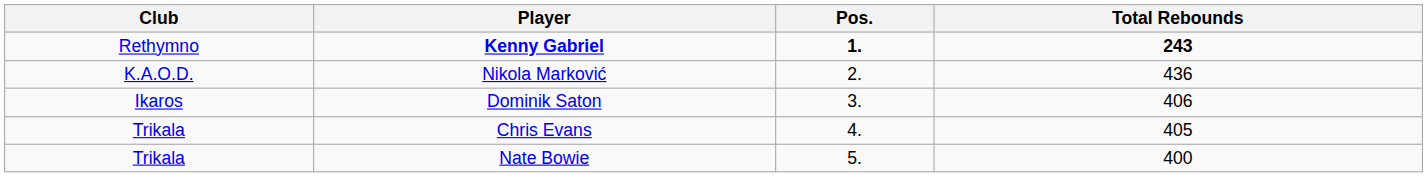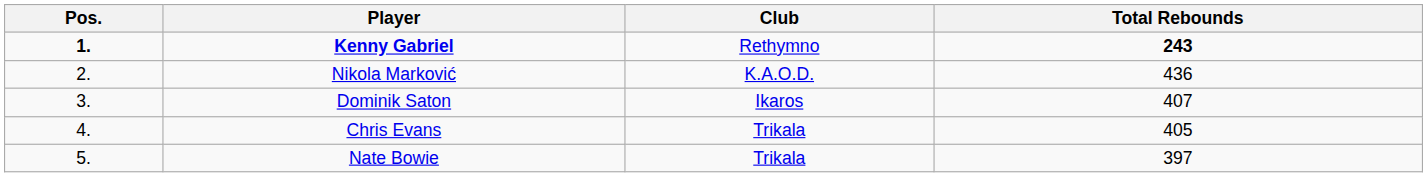columns swapped: Pos. <-> Club
Dominik Saton | Total Rebounds: 406 -> 407
Nate Bowie | Total Rebounds: 400 -> 397
